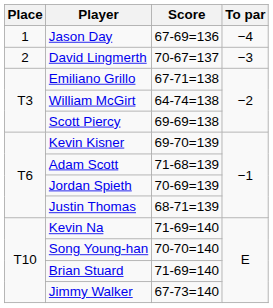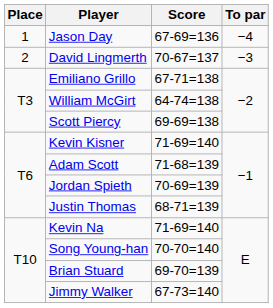Kevin Kisner | Score: 69-70=139 -> 71-69=140
Brian Stuard | Score: 71-69=140 -> 69-70=139
